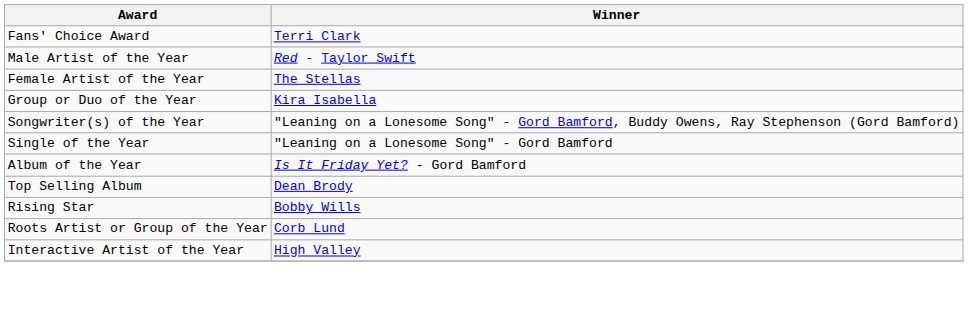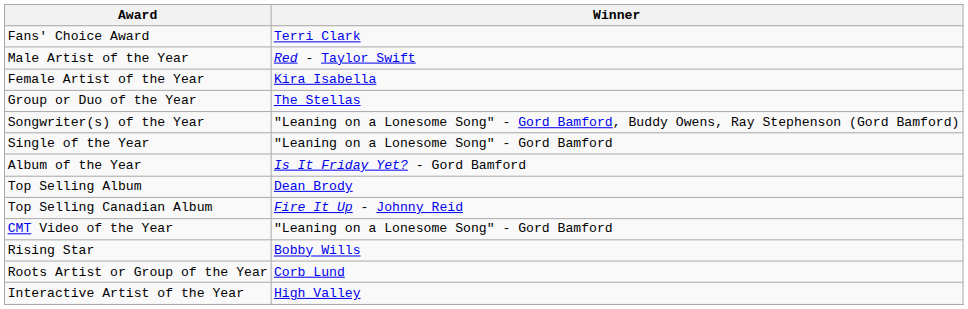Female Artist of the Year | Winner: The Stellas -> Kira Isabella
Group or Duo of the Year | Winner: Kira Isabella -> The Stellas
+ row: Top Selling Canadian Album | Fire It Up - Johnny Reid
+ row: CMT Video of the Year | "Leaning on a Lonesome Song" - Gord Bamford
